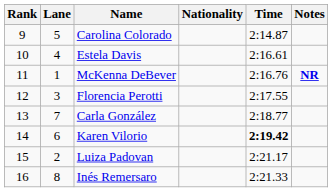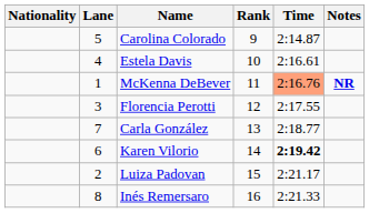columns swapped: Rank <-> Nationality
McKenna DeBever | Time: no background -> lightsalmon background
